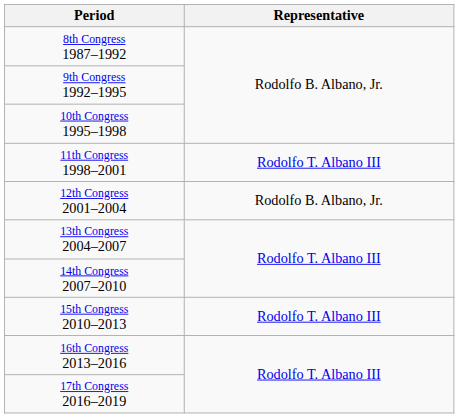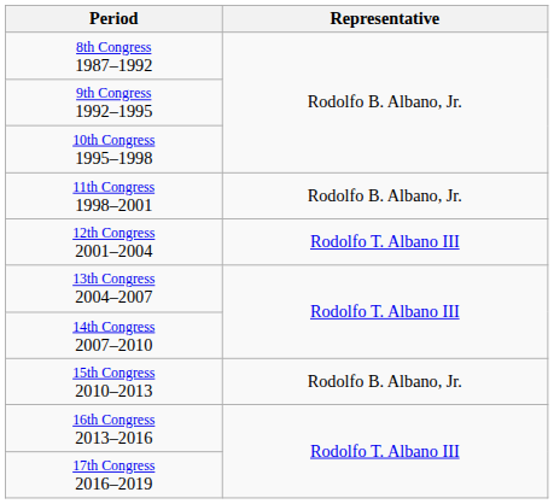11th Congress 1998–2001 | Representative: Rodolfo T. Albano III -> Rodolfo B. Albano, Jr.
12th Congress 2001–2004 | Representative: Rodolfo B. Albano, Jr. -> Rodolfo T. Albano III
15th Congress 2010–2013 | Representative: Rodolfo T. Albano III -> Rodolfo B. Albano, Jr.
